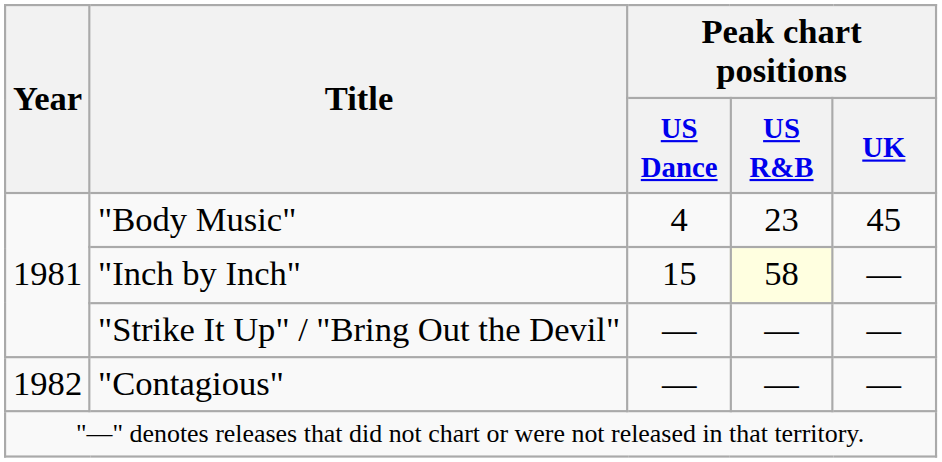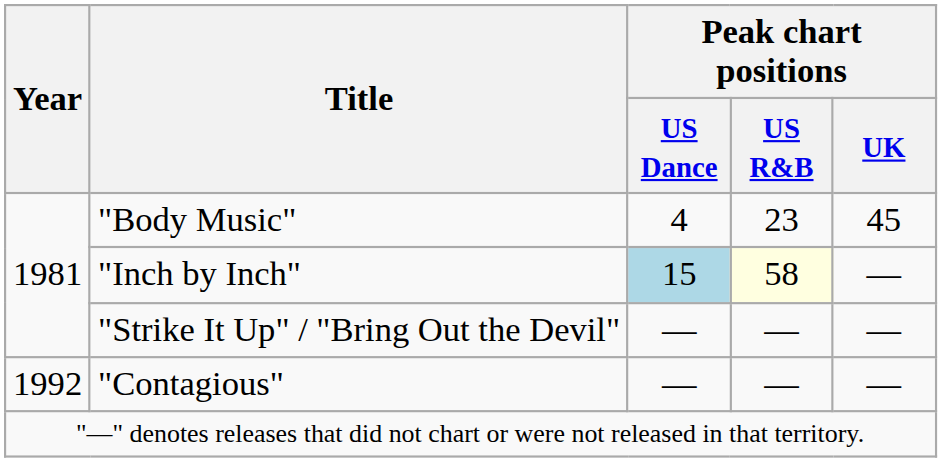"Inch by Inch" | Peak chart positions / US Dance: no background -> lightblue background
"Contagious" | Year: 1982 -> 1992
